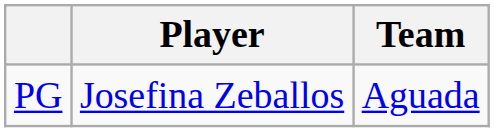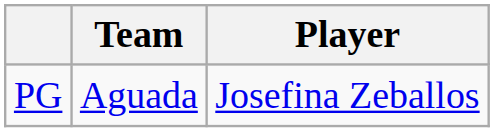columns swapped: Player <-> Team
